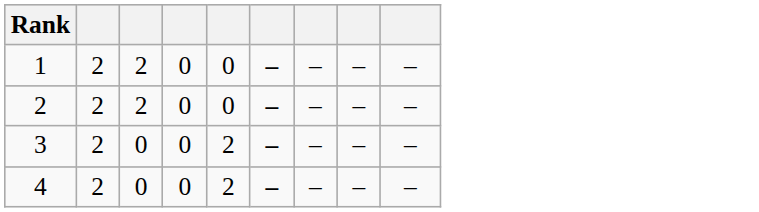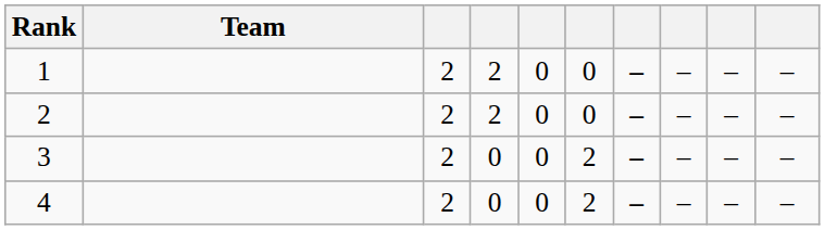+ column: Team
